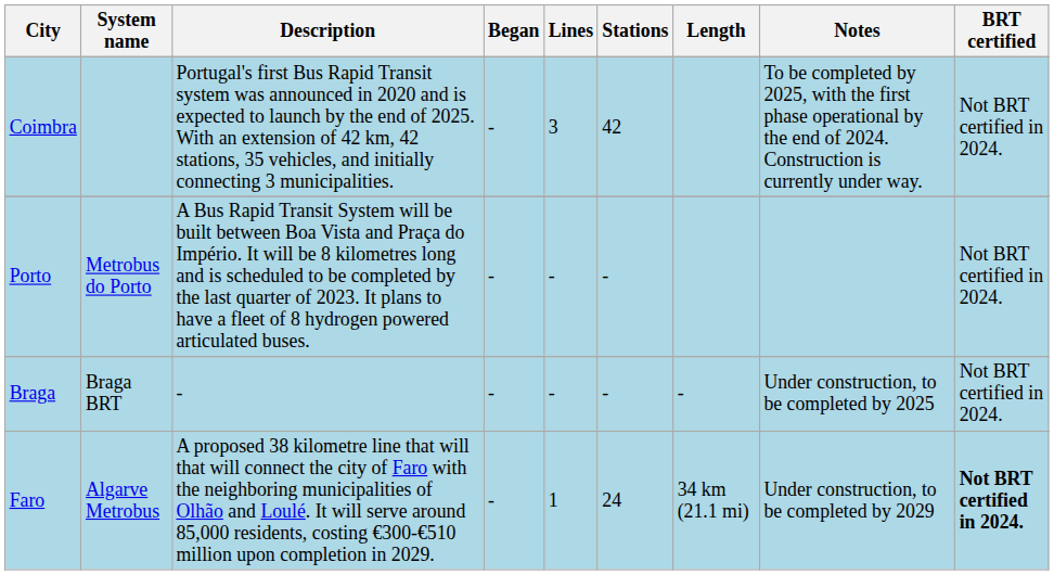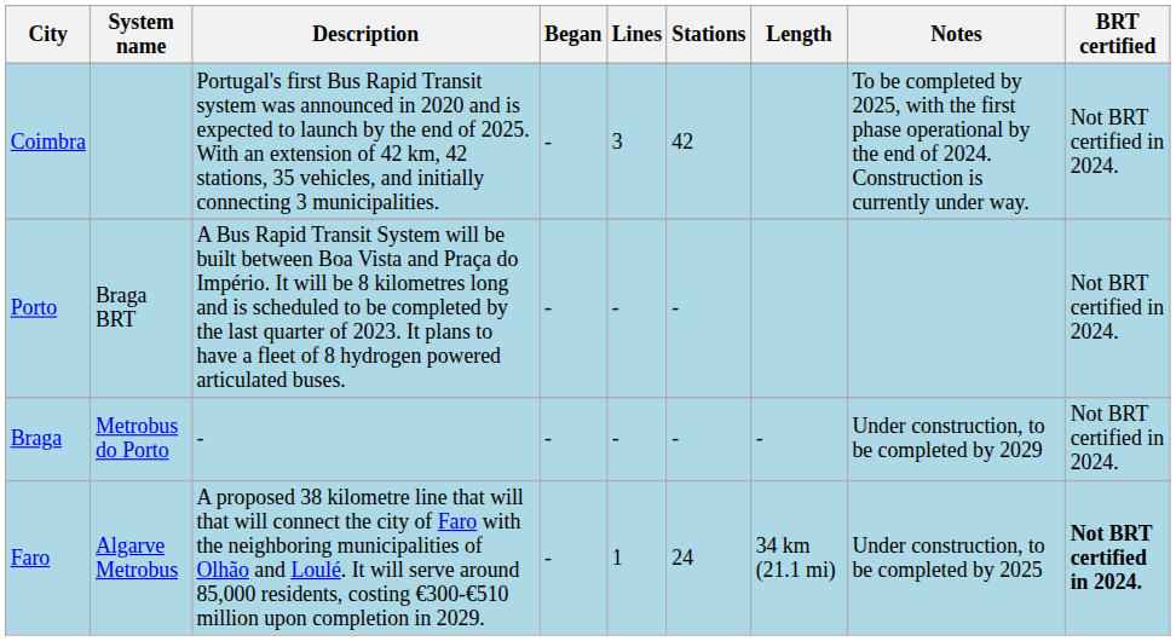Porto | System name: Metrobus do Porto -> Braga BRT
Braga | System name: Braga BRT -> Metrobus do Porto
Braga | Notes: Under construction, to be completed by 2025 -> Under construction, to be completed by 2029
Faro | Notes: Under construction, to be completed by 2029 -> Under construction, to be completed by 2025
